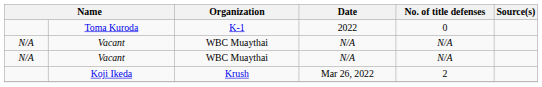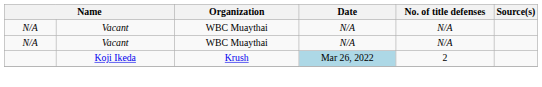- row: Toma Kuroda | K-1 | 2022 | 0
Koji Ikeda | Date: no background -> lightblue background
